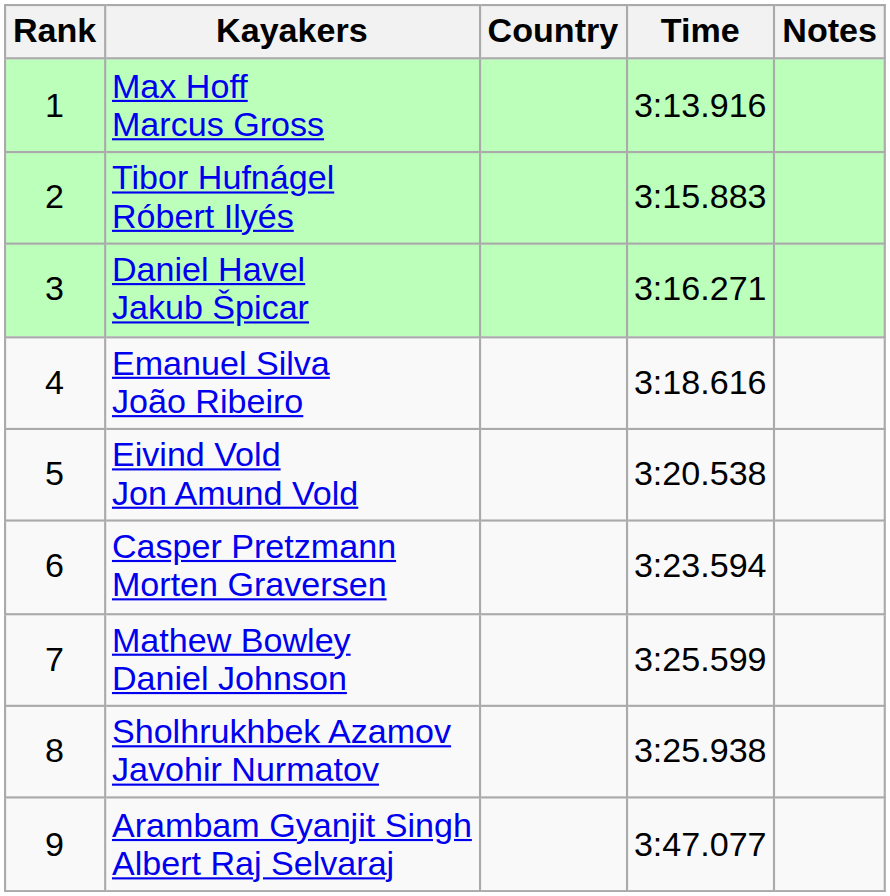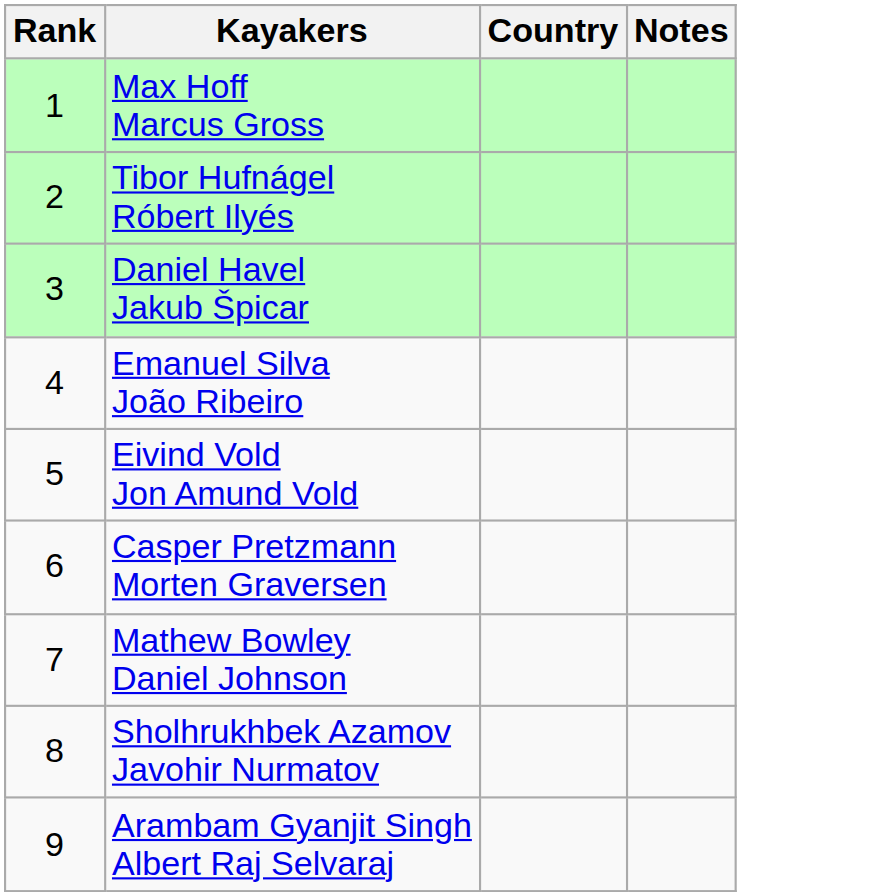- column: Time | 3:13.916 | 3:15.883 | 3:16.271 | 3:18.616 | 3:20.538 | 3:23.594 | 3:25.599 | 3:25.938 | 3:47.077
